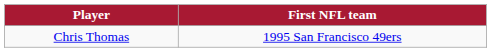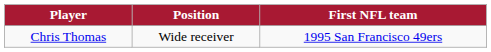+ column: Position | Wide receiver
